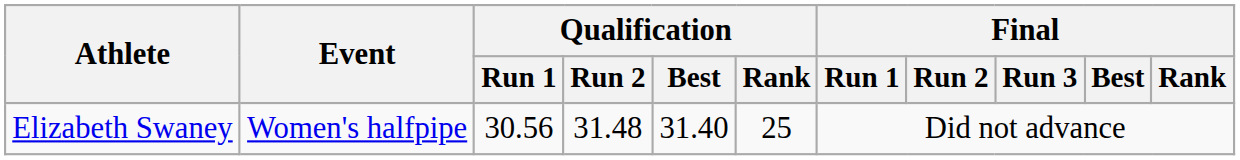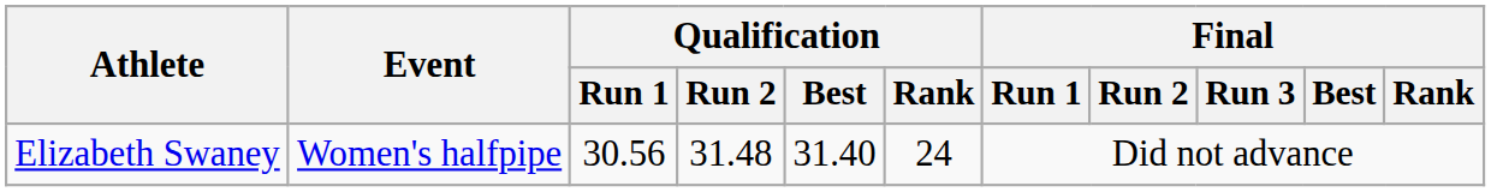Elizabeth Swaney | Qualification / Rank: 25 -> 24
